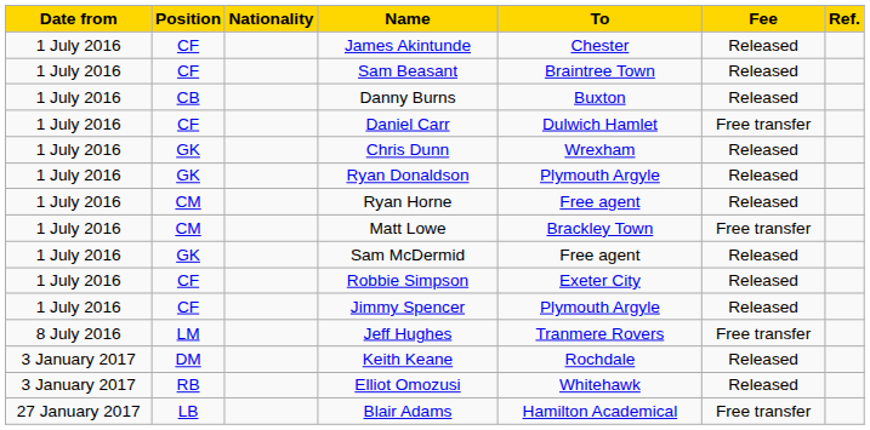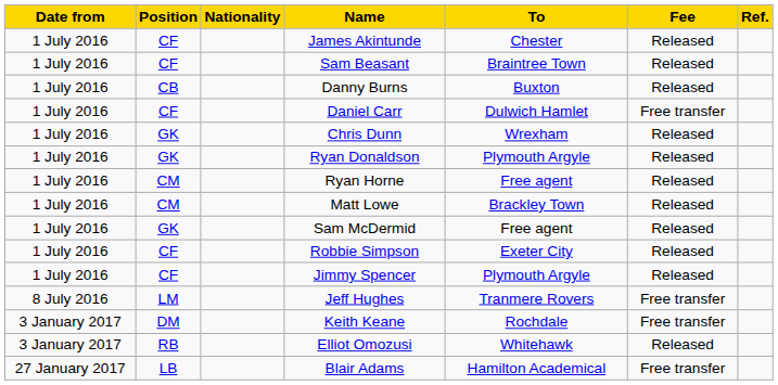Matt Lowe | Fee: Free transfer -> Released
Keith Keane | Fee: Released -> Free transfer
